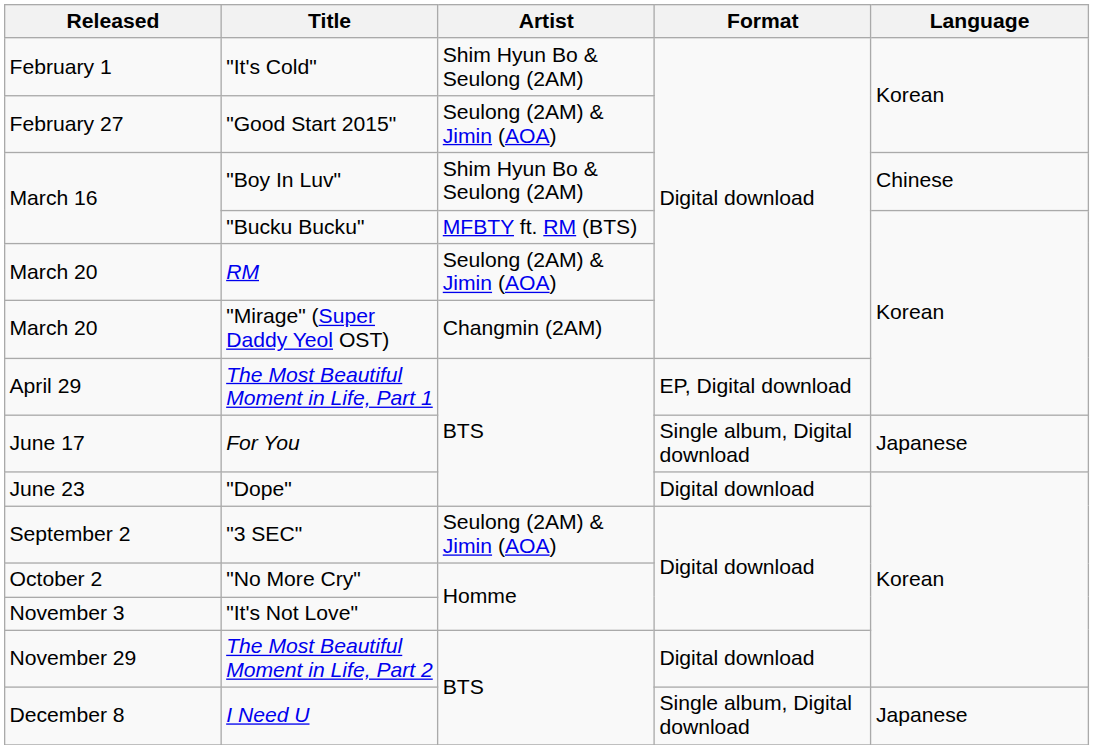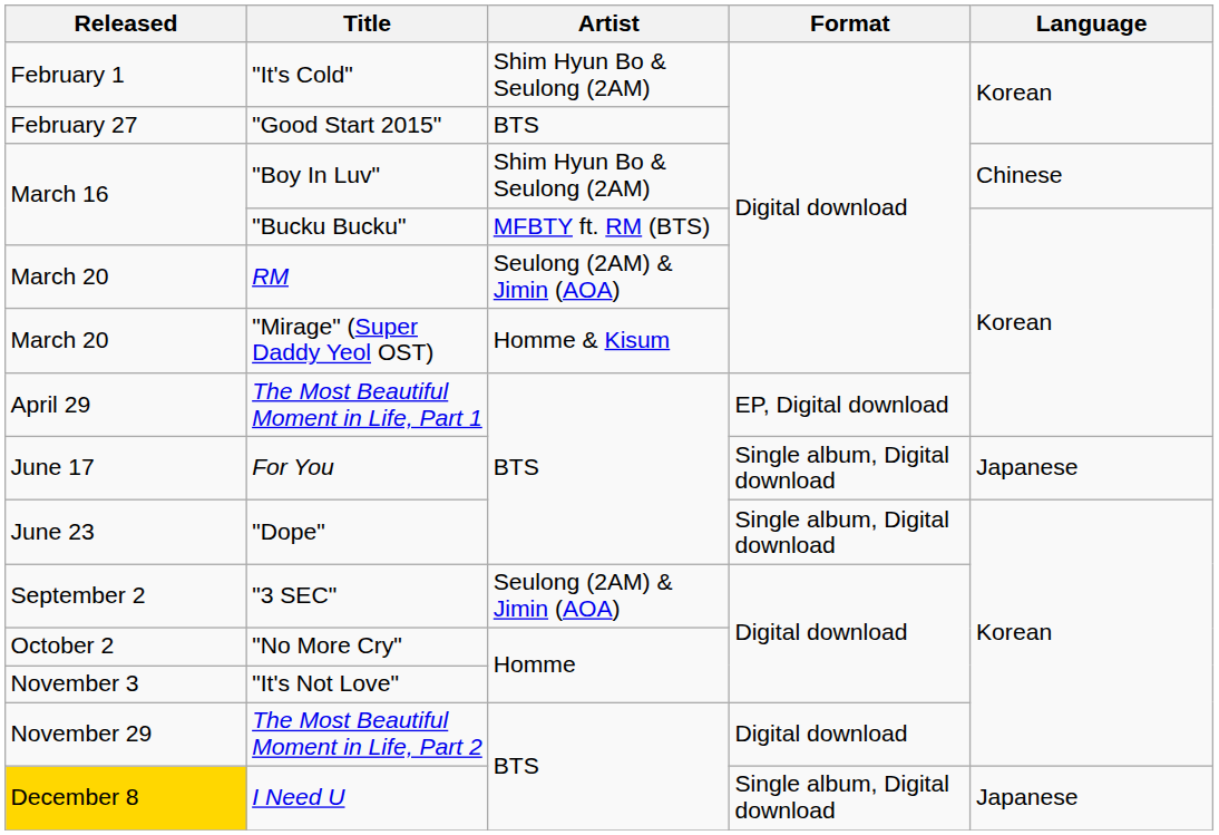"Good Start 2015" | Artist: Seulong (2AM) & Jimin (AOA) -> BTS
"Mirage" (Super Daddy Yeol OST) | Artist: Changmin (2AM) -> Homme & Kisum
"Dope" | Format: Digital download -> Single album, Digital download
I Need U | Released: no background -> gold background
